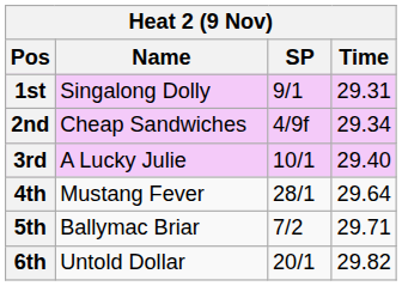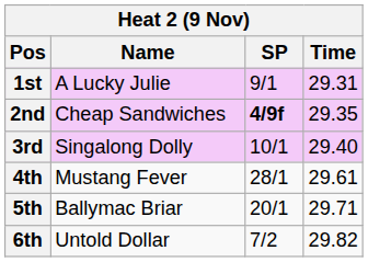1st | Name: Singalong Dolly -> A Lucky Julie
2nd | SP: normal -> bold
2nd | Time: 29.34 -> 29.35
3rd | Name: A Lucky Julie -> Singalong Dolly
4th | Time: 29.64 -> 29.61
5th | SP: 7/2 -> 20/1
6th | SP: 20/1 -> 7/2
